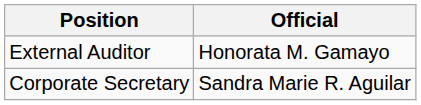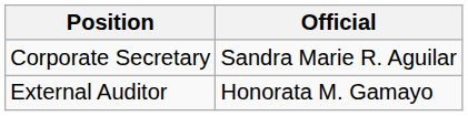rows swapped: Corporate Secretary <-> External Auditor
